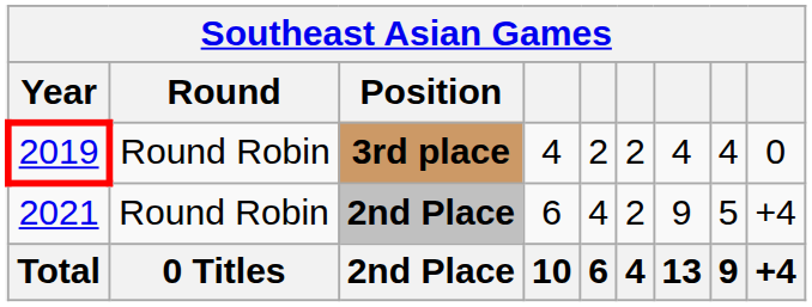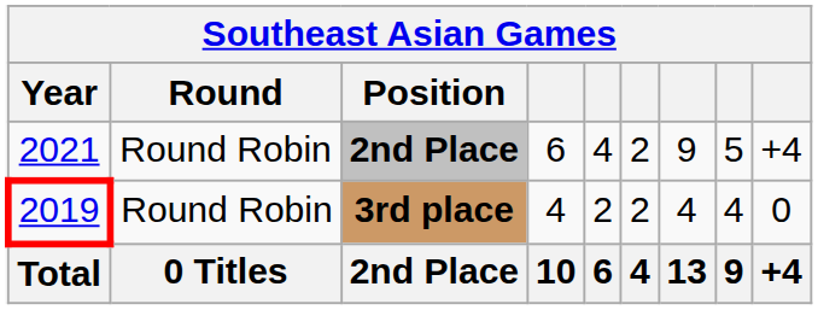rows swapped: 3rd place <-> 2021 / 2nd Place
